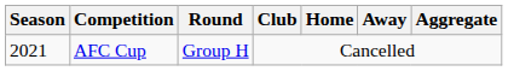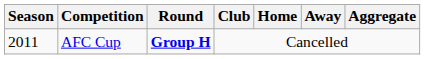AFC Cup | Season: 2021 -> 2011
AFC Cup | Round: normal -> bold
